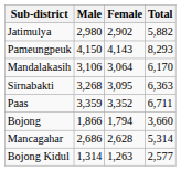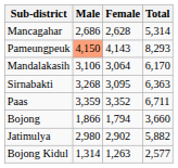rows swapped: Mancagahar <-> Jatimulya
Pameungpeuk | Male: no background -> lightsalmon background
